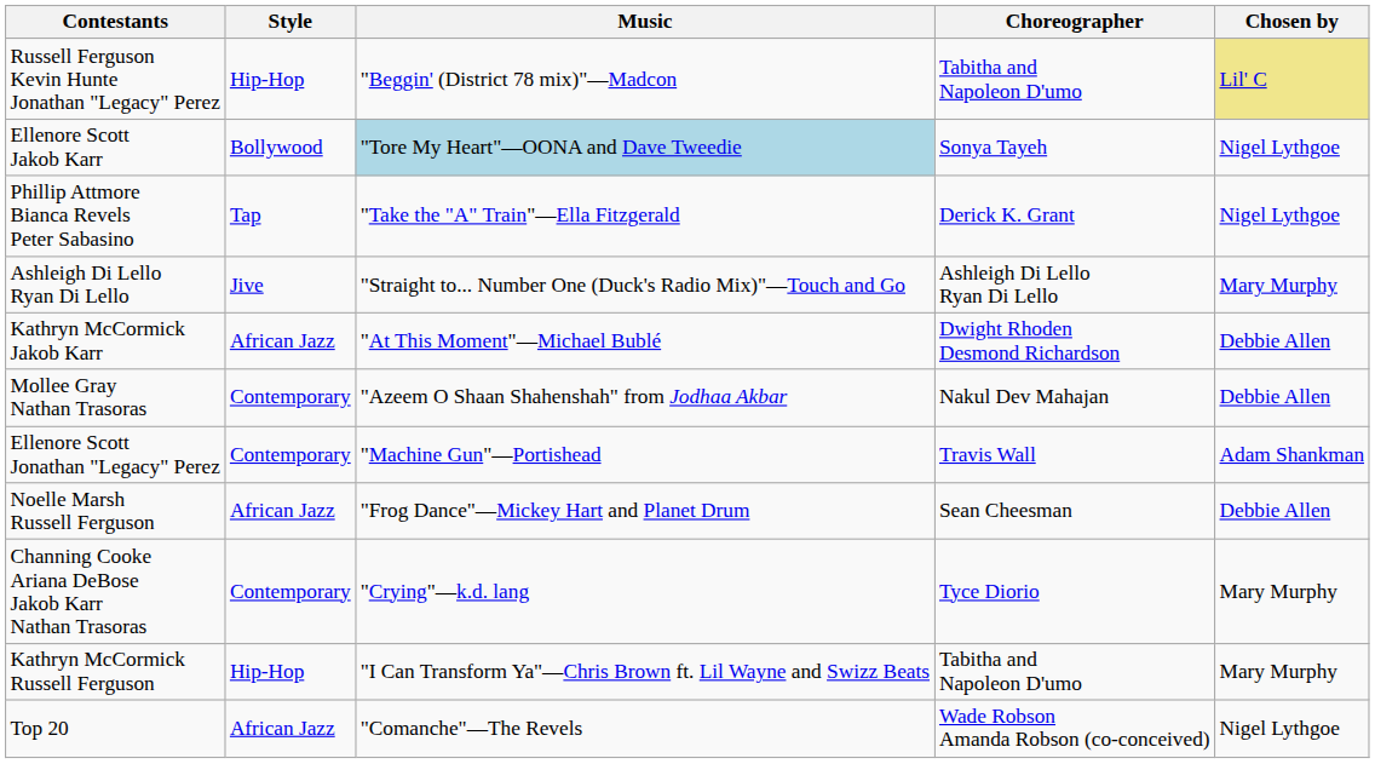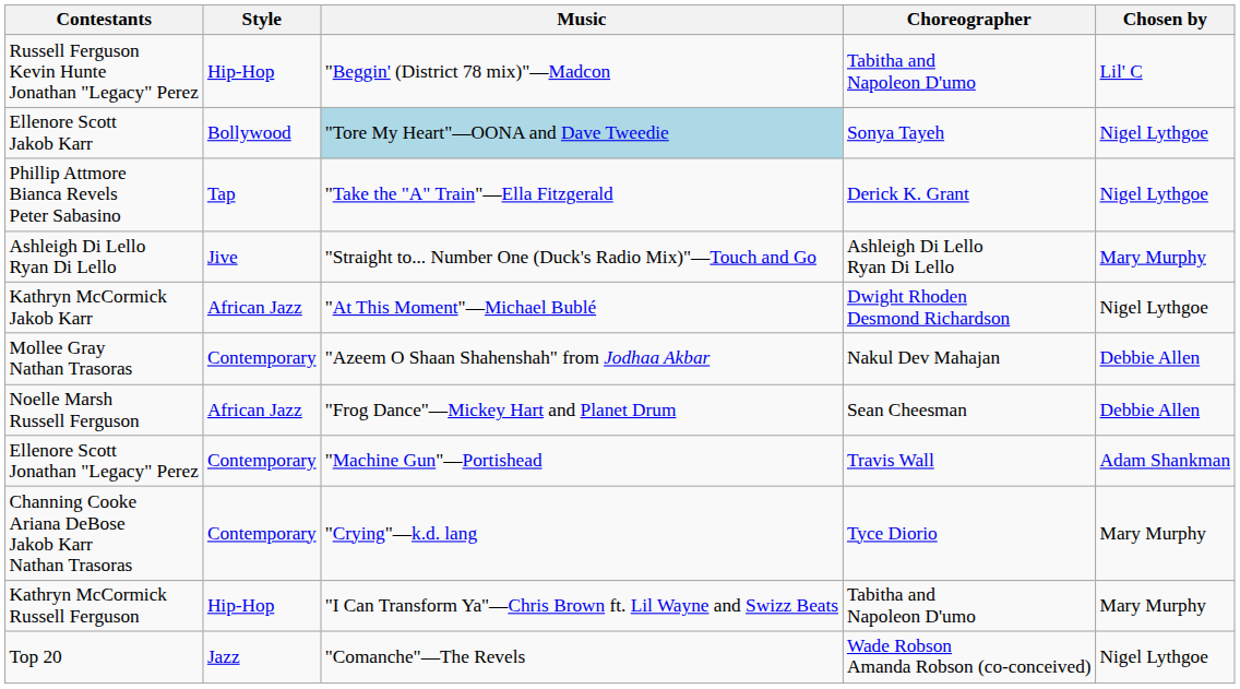Russell Ferguson Kevin Hunte Jonathan "Legacy" Perez | Chosen by: khaki background -> no background
Kathryn McCormick Jakob Karr | Chosen by: Debbie Allen -> Nigel Lythgoe
rows swapped: Ellenore Scott Jonathan "Legacy" Perez <-> Noelle Marsh Russell Ferguson
Top 20 | Style: African Jazz -> Jazz
